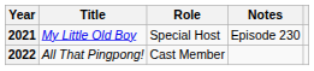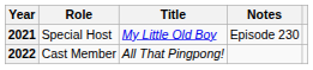columns swapped: Title <-> Role
